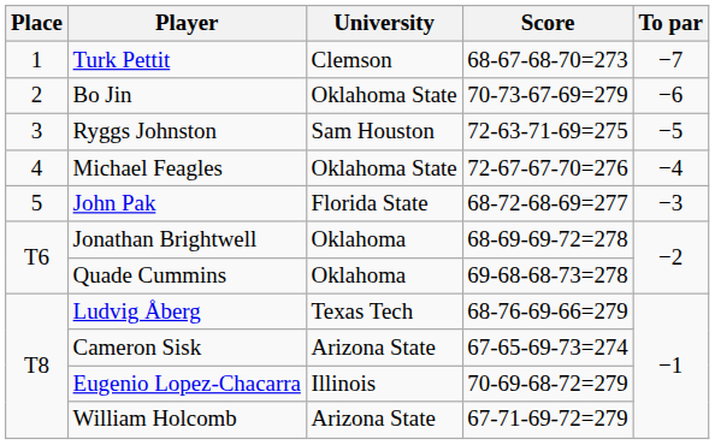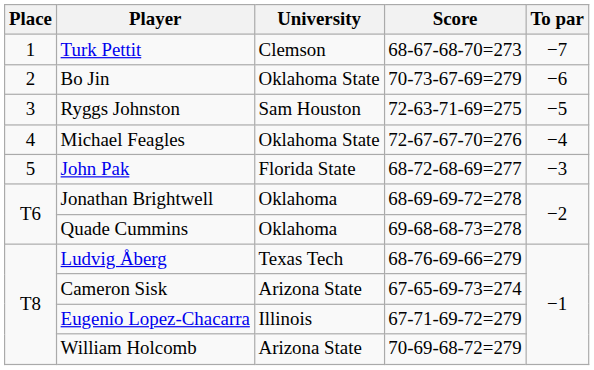Eugenio Lopez-Chacarra | Score: 70-69-68-72=279 -> 67-71-69-72=279
William Holcomb | Score: 67-71-69-72=279 -> 70-69-68-72=279
